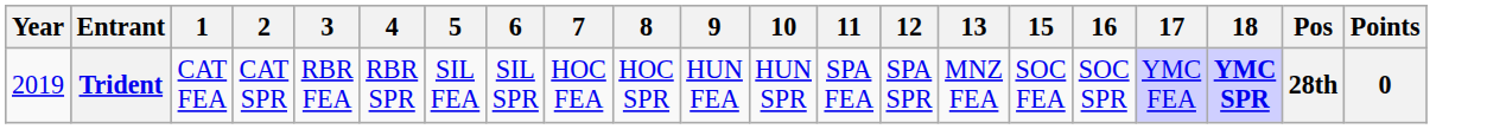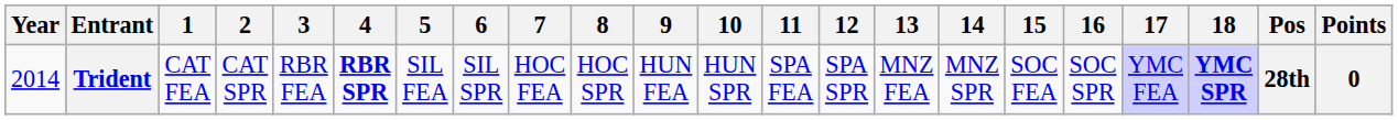+ column: 14 | MNZ SPR
Trident | Year: 2019 -> 2014
Trident | 4: normal -> bold
